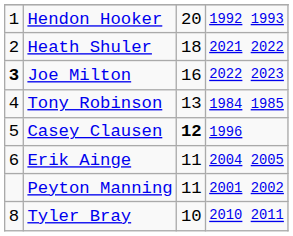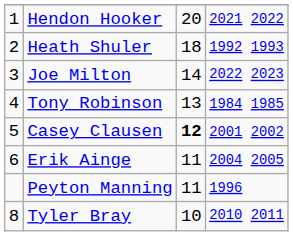Hendon Hooker | column 4: 1992 1993 -> 2021 2022
Heath Shuler | column 4: 2021 2022 -> 1992 1993
Joe Milton | column 1: bold -> normal
Joe Milton | column 3: 16 -> 14
Casey Clausen | column 4: 1996 -> 2001 2002
Peyton Manning | column 4: 2001 2002 -> 1996
